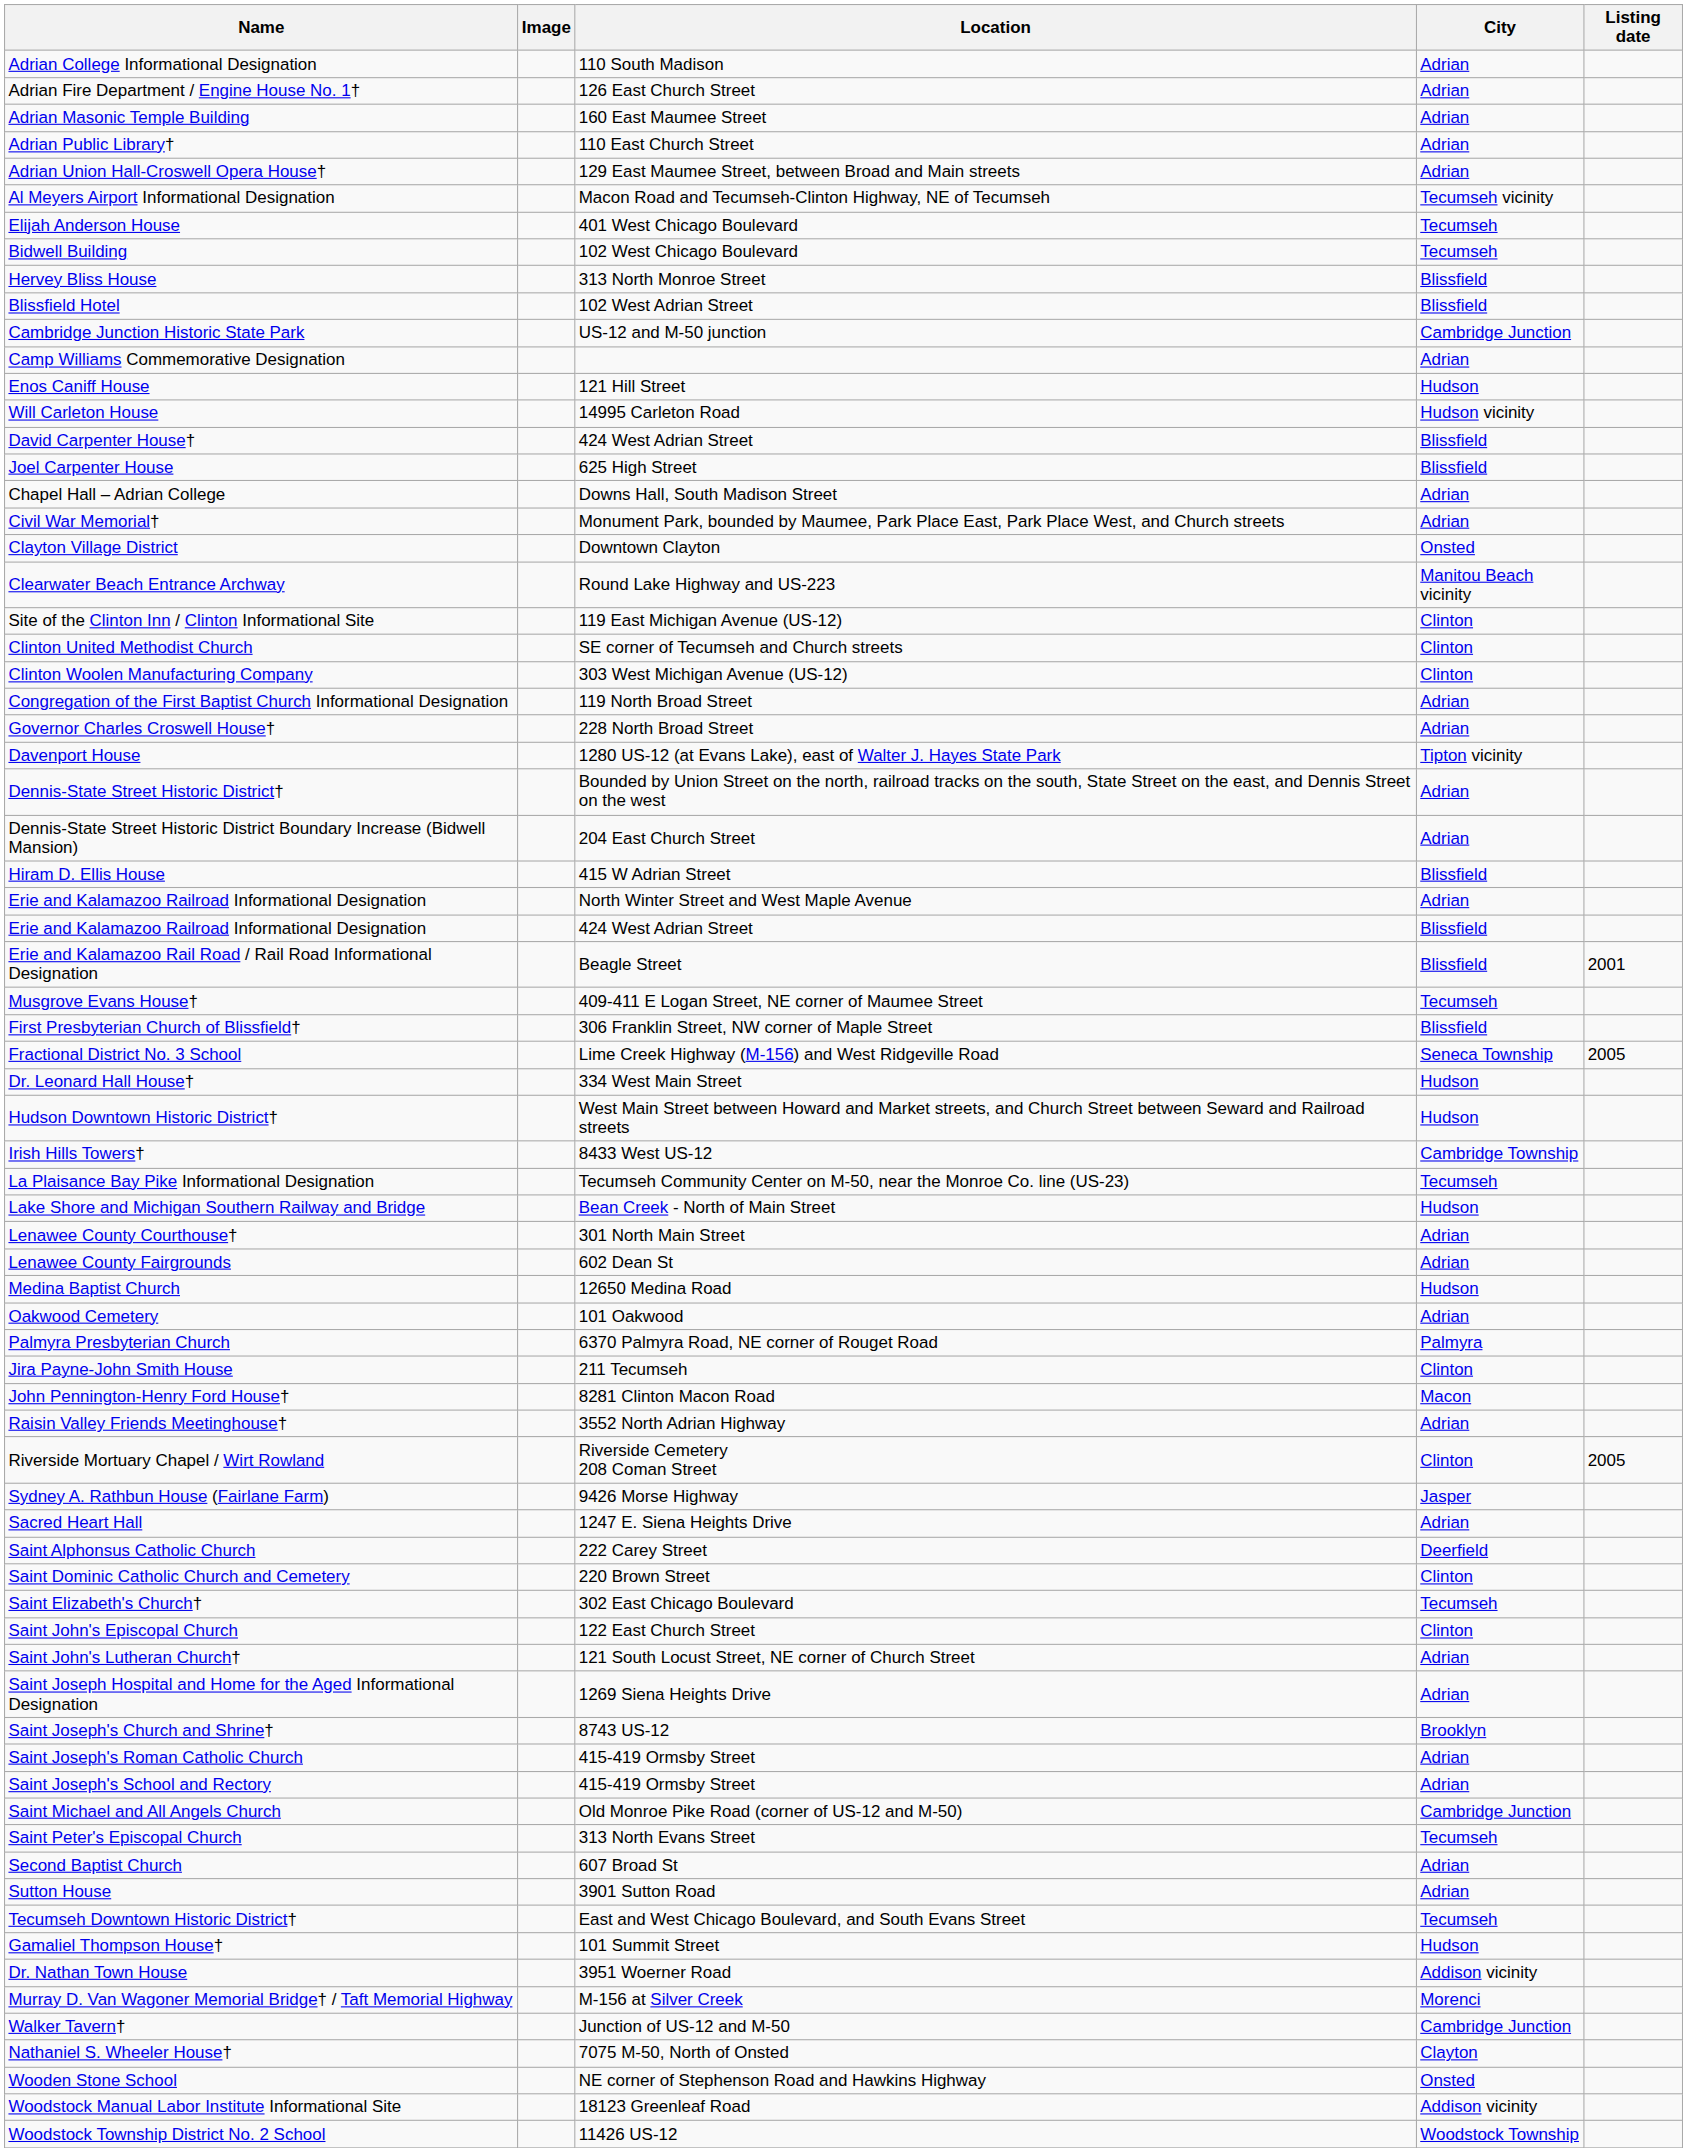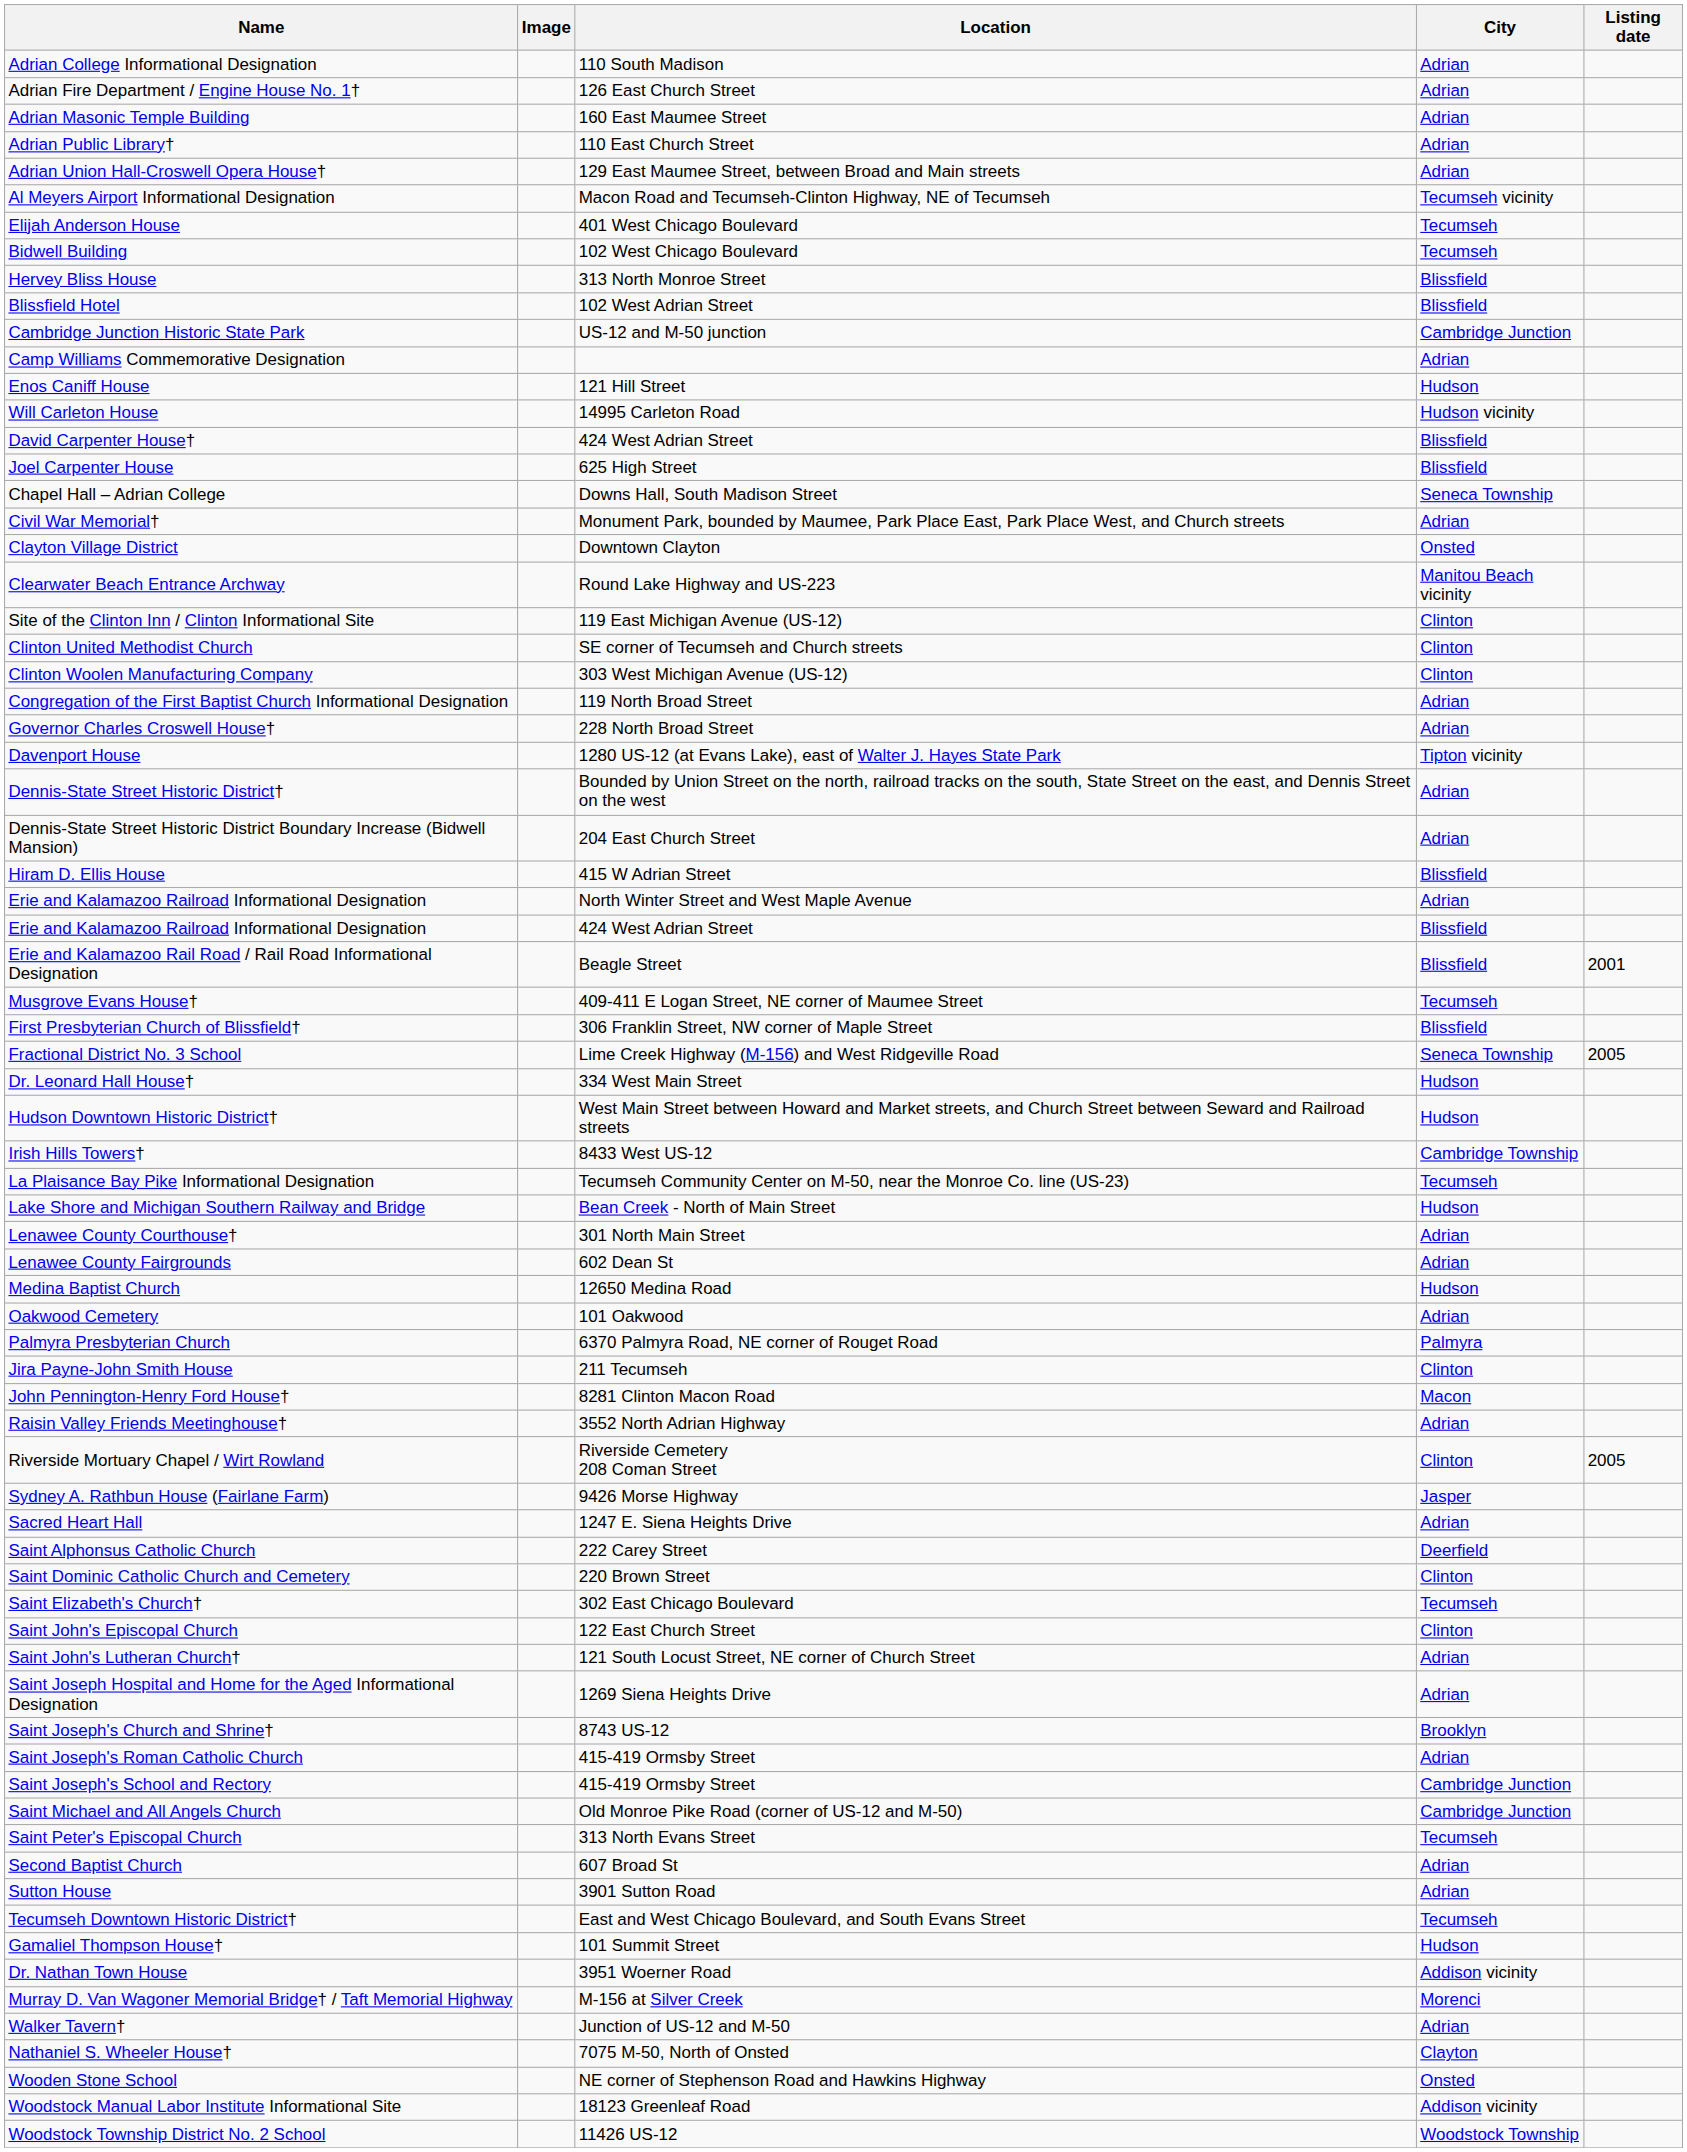Chapel Hall – Adrian College | City: Adrian -> Seneca Township
Saint Joseph's School and Rectory | City: Adrian -> Cambridge Junction
Walker Tavern† | City: Cambridge Junction -> Adrian
